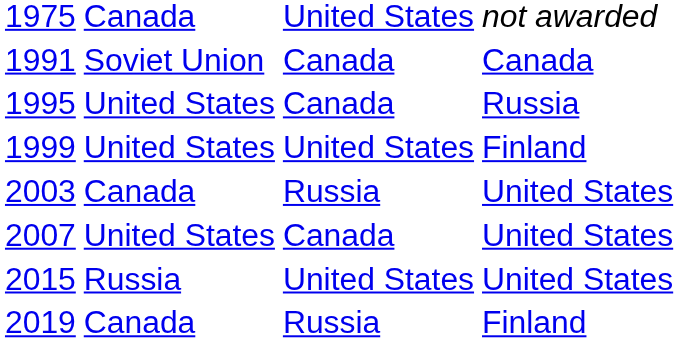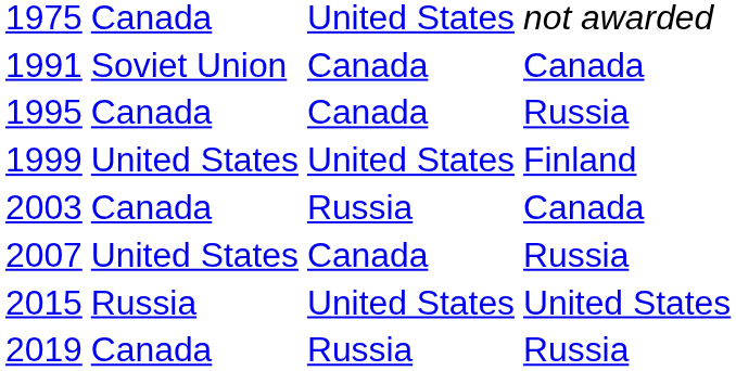1995 | column 2: United States -> Canada
2003 | column 4: United States -> Canada
2007 | column 4: United States -> Russia
2019 | column 4: Finland -> Russia
